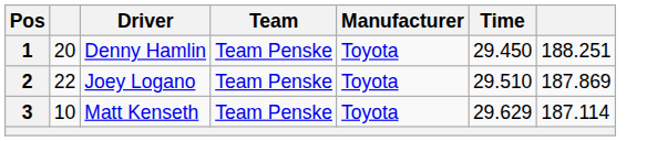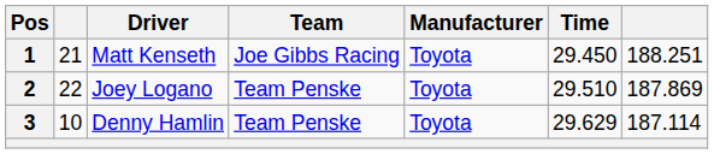1 | column 2: 20 -> 21
1 | Driver: Denny Hamlin -> Matt Kenseth
1 | Team: Team Penske -> Joe Gibbs Racing
3 | Driver: Matt Kenseth -> Denny Hamlin
